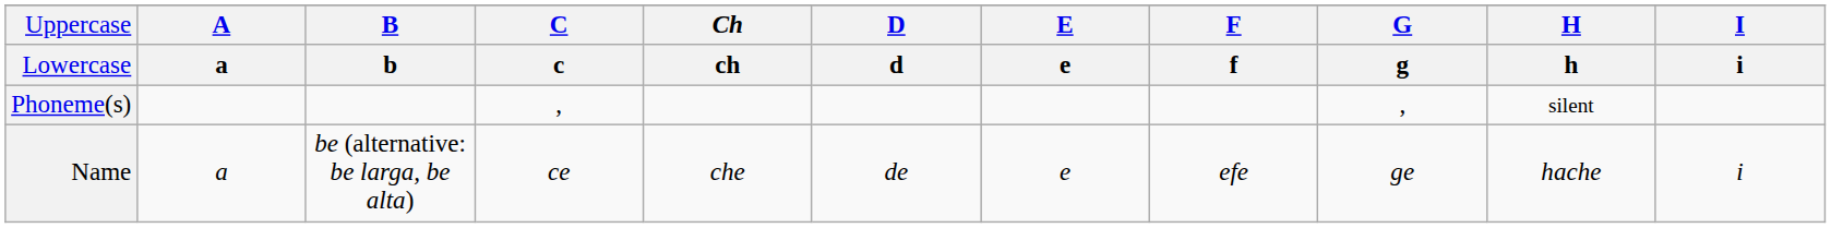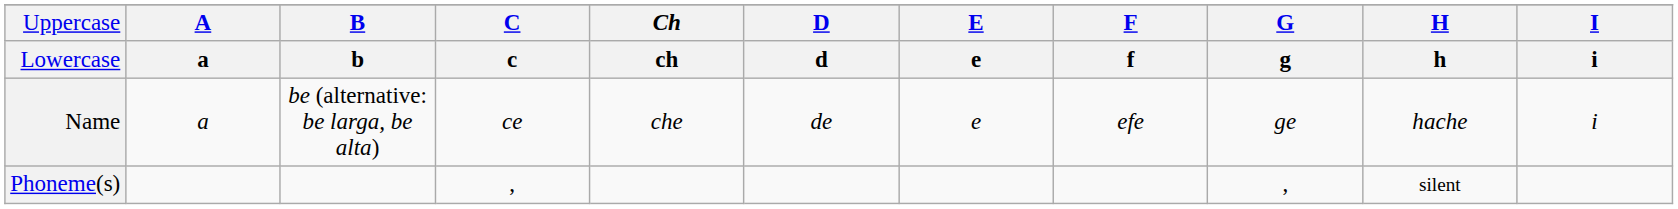rows swapped: Name <-> Phoneme(s)
